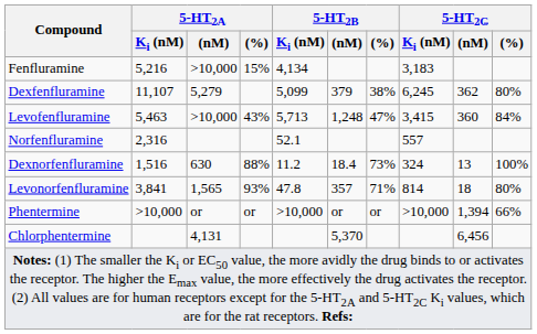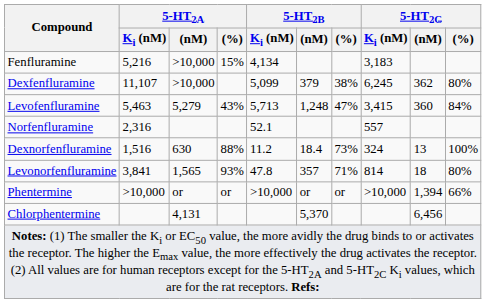Dexfenfluramine | 5-HT2A / (nM): 5,279 -> >10,000
Levofenfluramine | 5-HT2A / (nM): >10,000 -> 5,279
